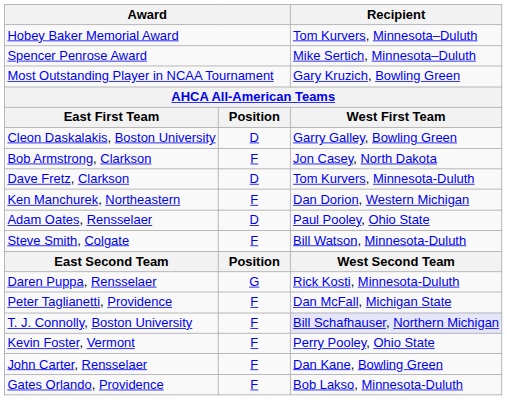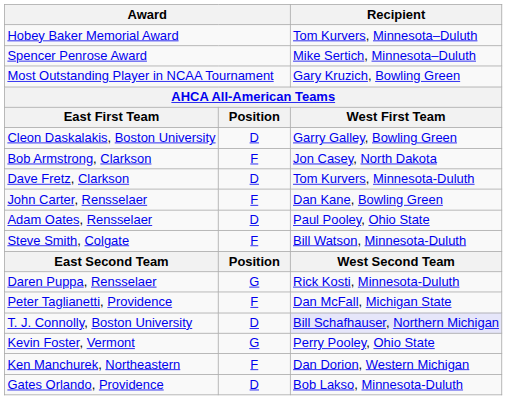rows swapped: John Carter, Rensselaer <-> Ken Manchurek, Northeastern
T. J. Connolly, Boston University | column 2: F -> D
Kevin Foster, Vermont | column 2: F -> G
Gates Orlando, Providence | column 2: F -> D
